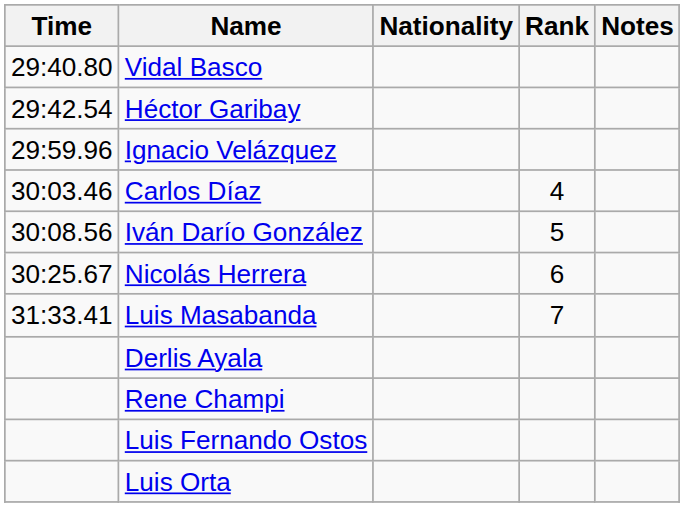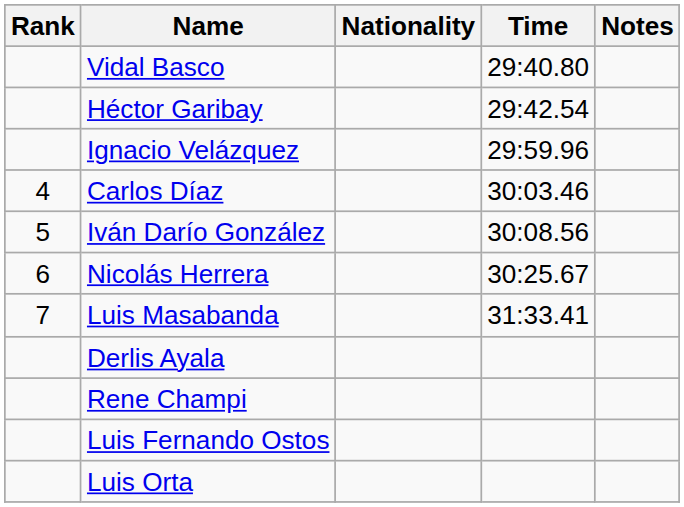columns swapped: Rank <-> Time
